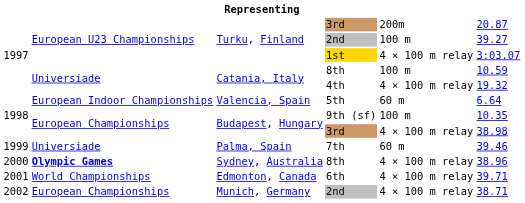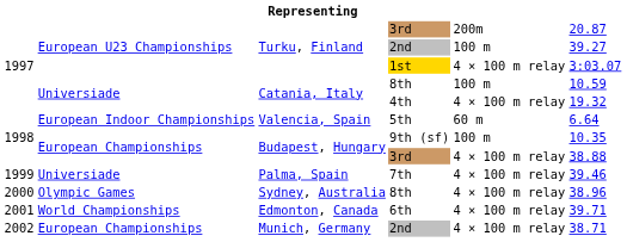Budapest, Hungary / 3rd | column 6: 38.98 -> 38.88
7th | column 5: 60 m -> 4 × 100 m relay
Sydney, Australia / 8th | column 2: bold -> normal
